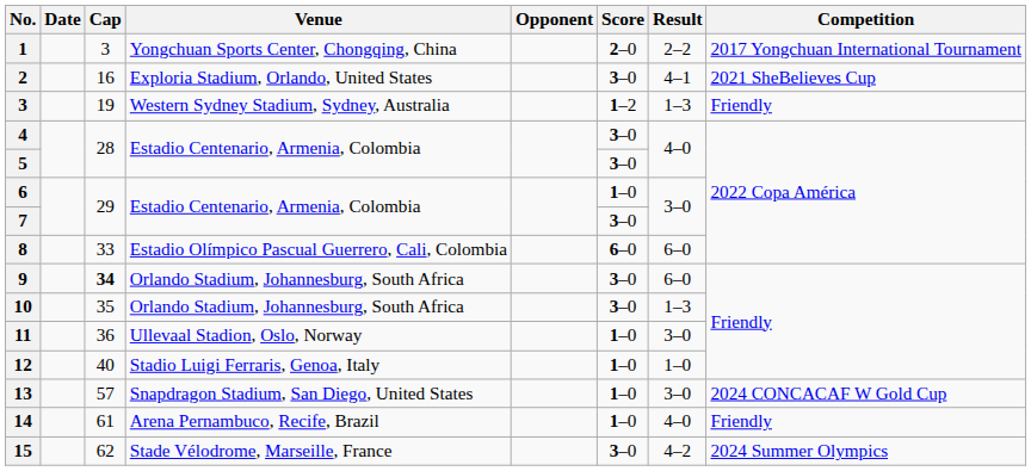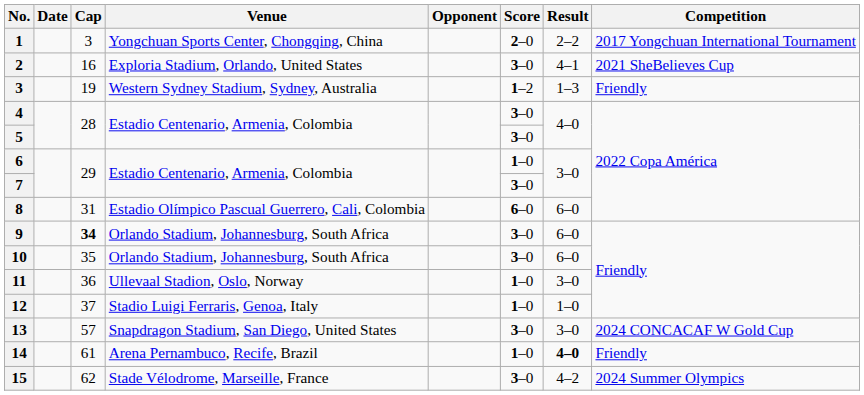8 | Cap: 33 -> 31
10 | Result: 1–3 -> 6–0
12 | Cap: 40 -> 37
13 | Score: 1–0 -> 3–0
14 | Result: normal -> bold
